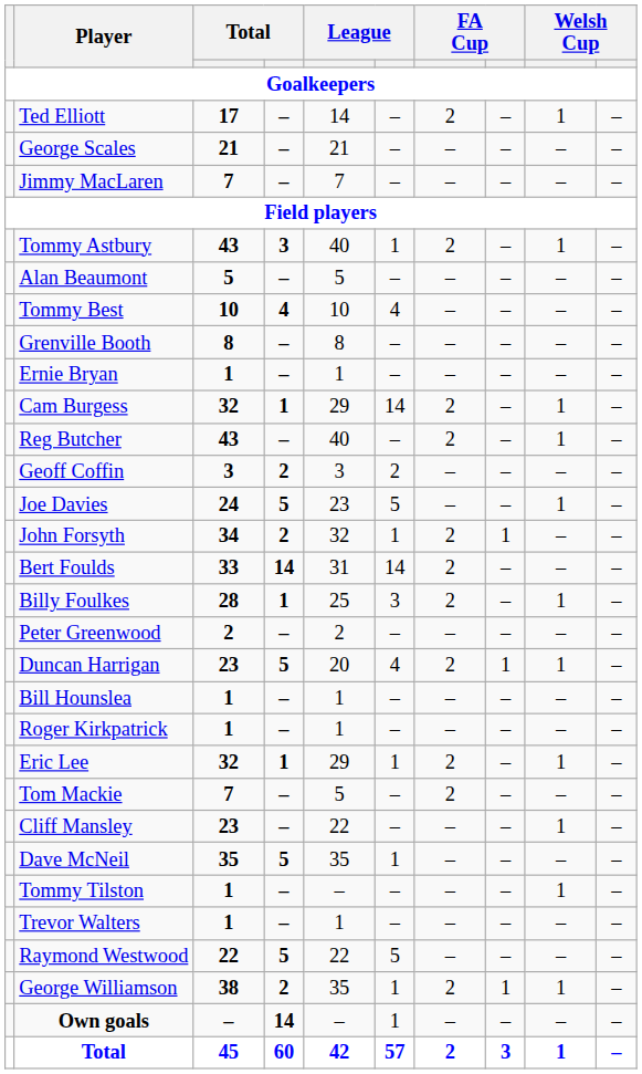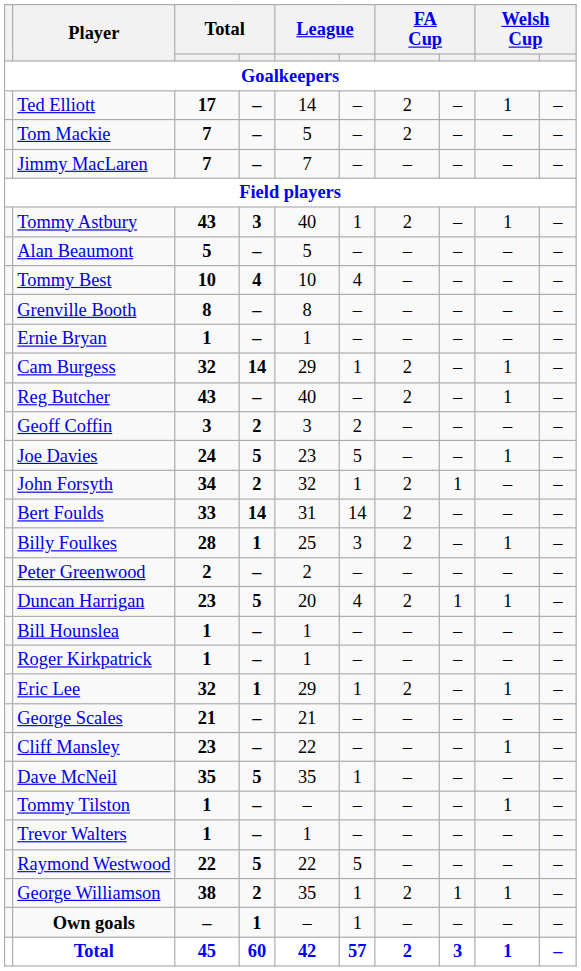rows swapped: George Scales <-> Tom Mackie
Cam Burgess | column 4: 1 -> 14
Cam Burgess | column 6: 14 -> 1
Own goals | column 4: 14 -> 1
